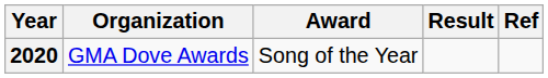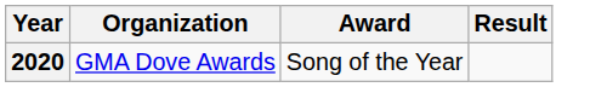- column: Ref
